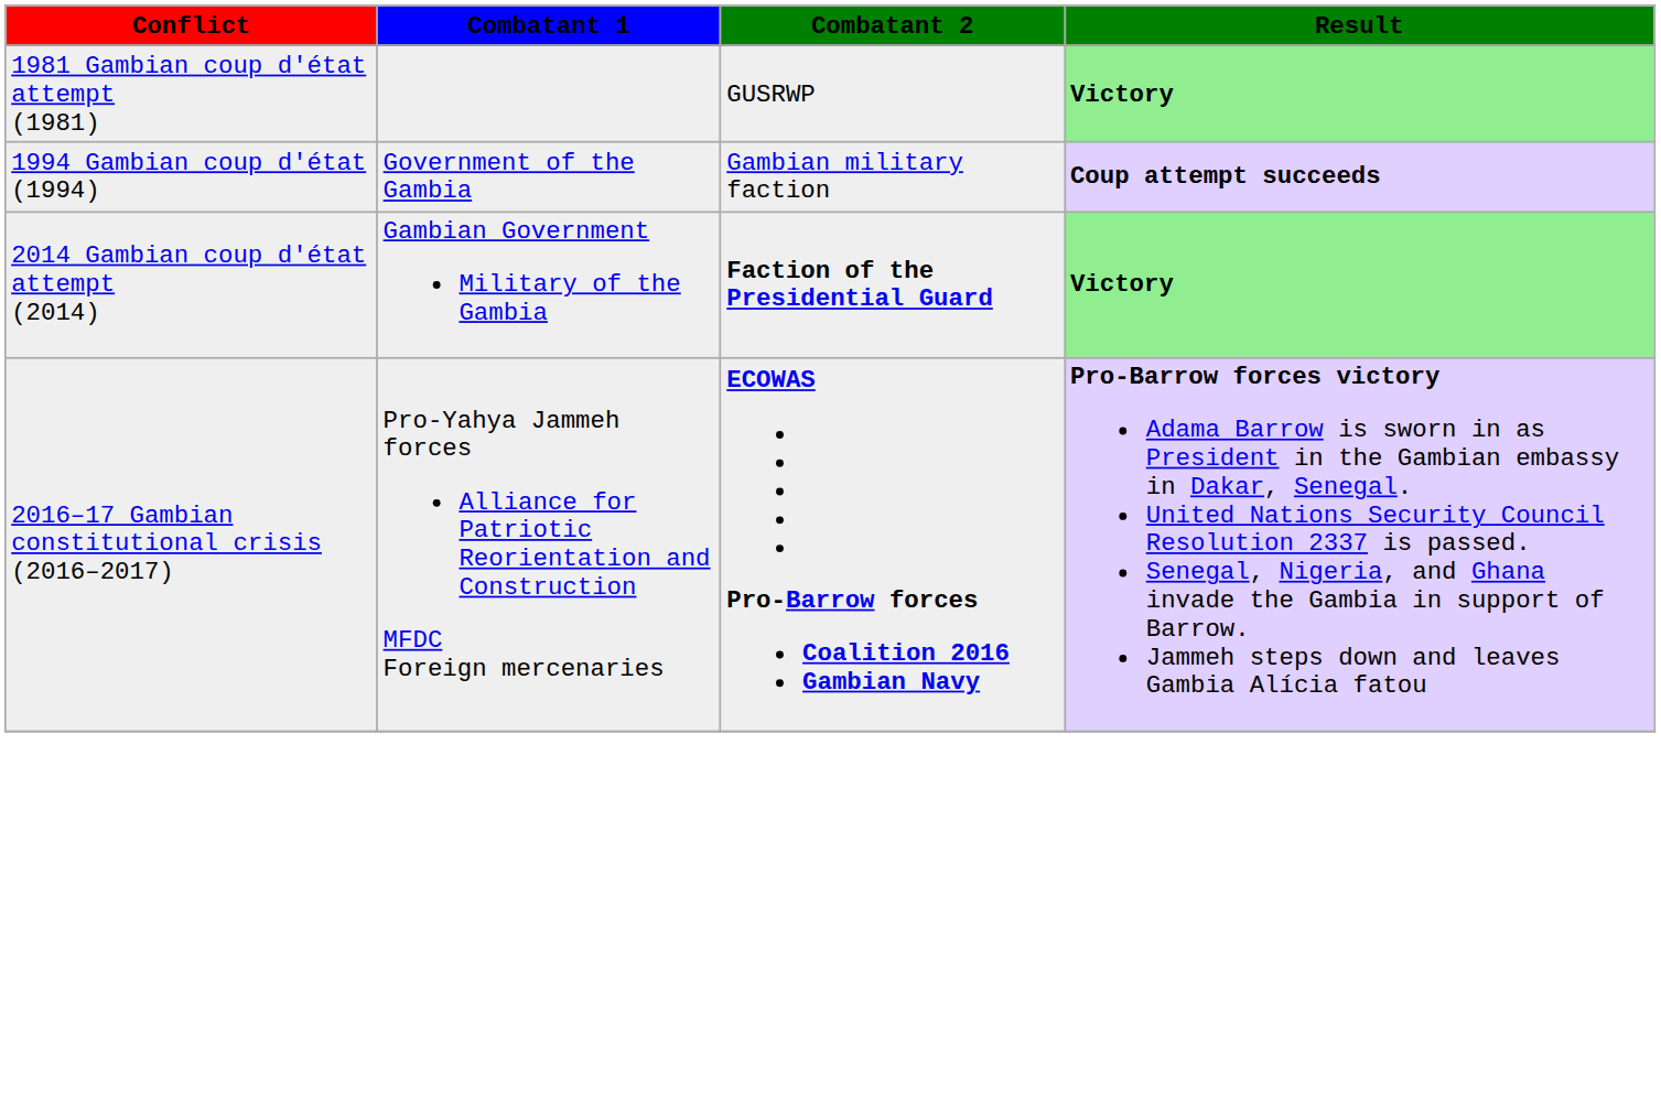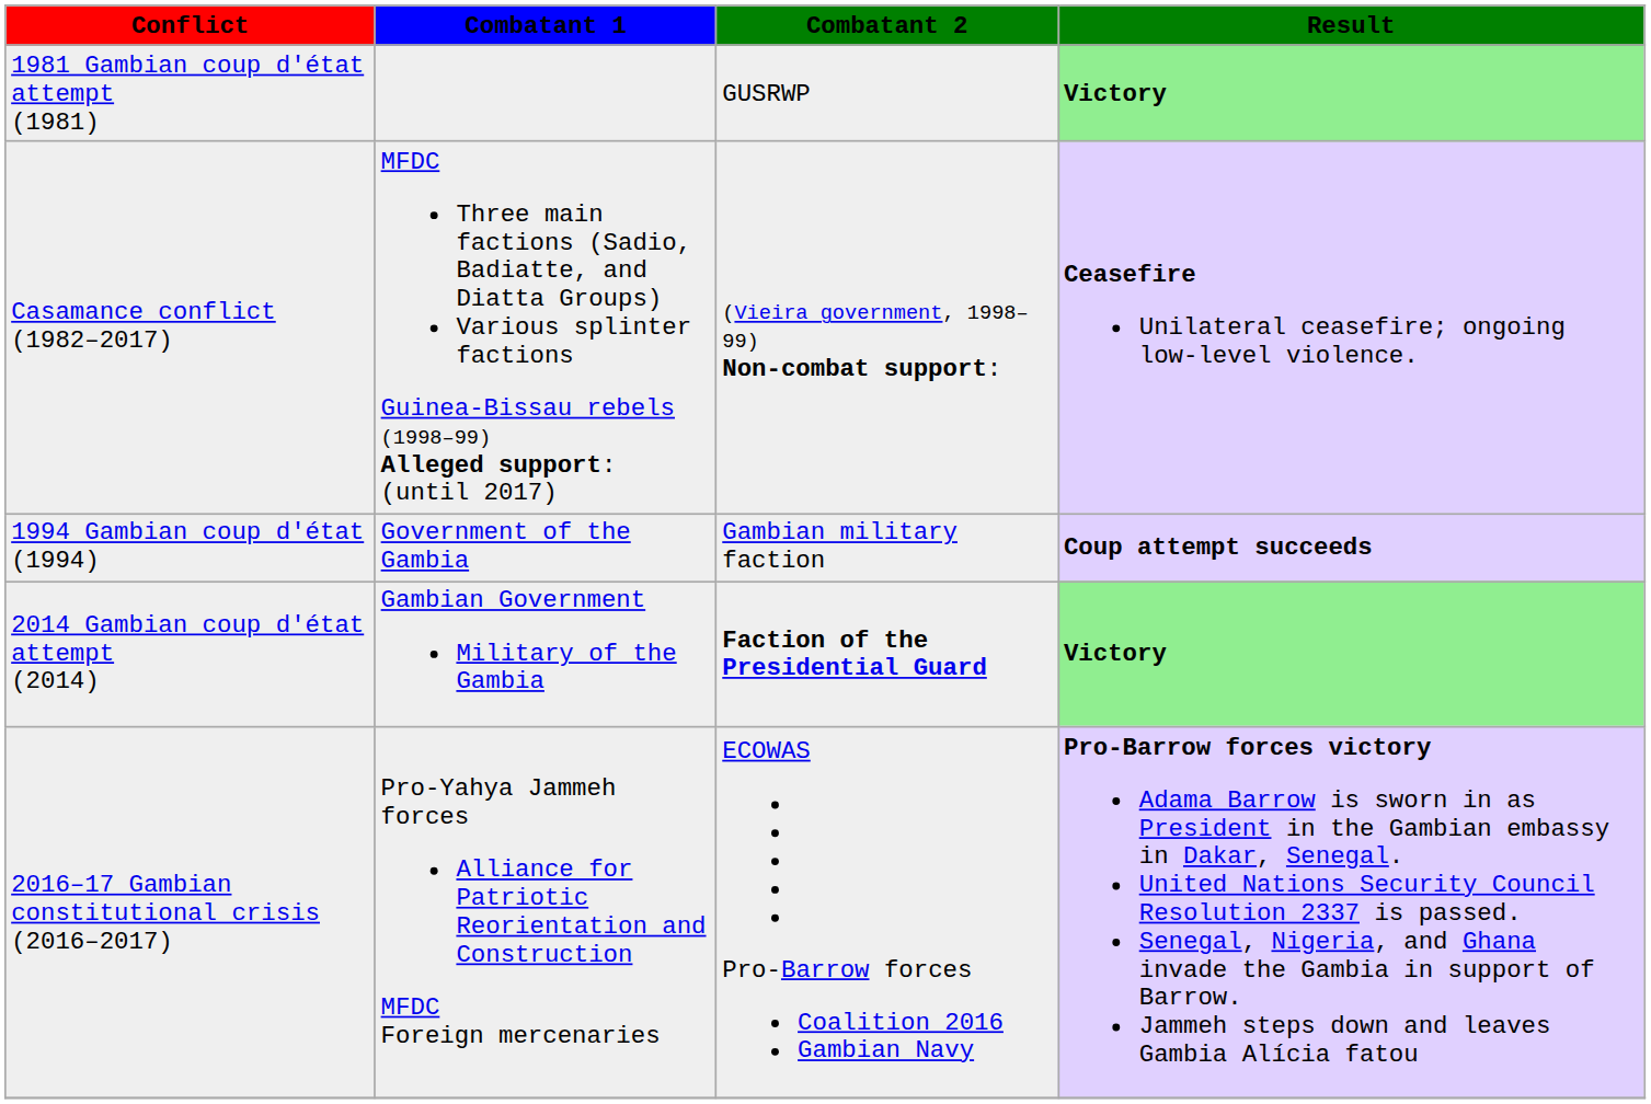+ row: Casamance conflict (1982–2017) | MFDC Three main factions (Sadio, Badiatte, and Diatta Groups) Various splinter factions Guinea-Bissau rebels (1998–99) Alleged support: (until 2017) | (Vieira government, 1998–99) Non-combat support: | Ceasefire Unilateral ceasefire; ongoing low-level violence.
2016–17 Gambian constitutional crisis (2016–2017) | Combatant 2: bold -> normal
